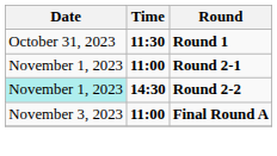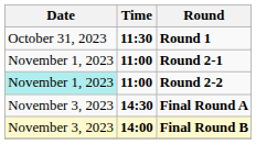Round 2-2 | Time: 14:30 -> 11:00
Final Round A | Time: 11:00 -> 14:30
+ row: November 3, 2023 | 14:00 | Final Round B
